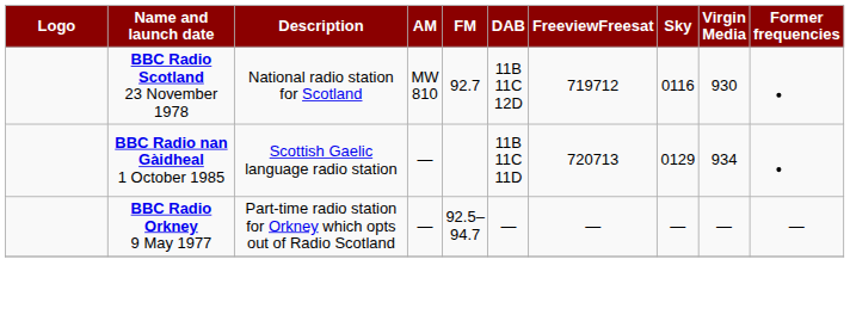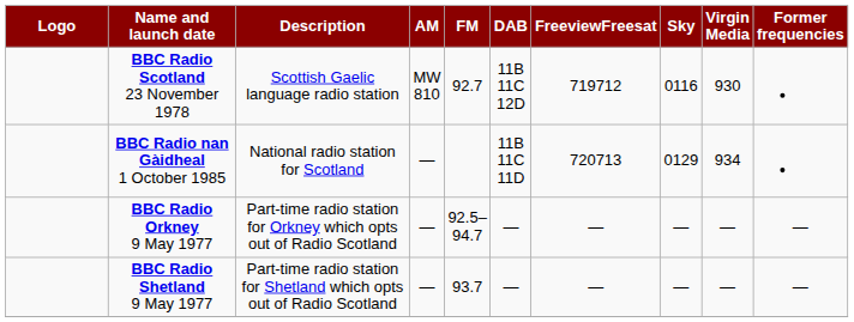BBC Radio Scotland 23 November 1978 | Description: National radio station for Scotland -> Scottish Gaelic language radio station
BBC Radio nan Gàidheal 1 October 1985 | Description: Scottish Gaelic language radio station -> National radio station for Scotland
+ row: BBC Radio Shetland 9 May 1977 | Part-time radio station for Shetland which opts out of Radio Scotland | — | 93.7 | — | — | — | — | —
